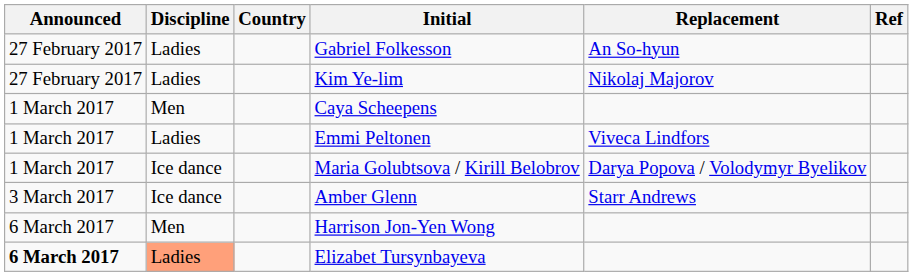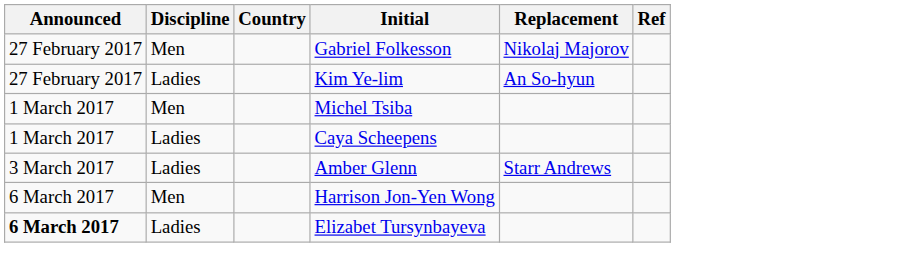Gabriel Folkesson | Discipline: Ladies -> Men
Gabriel Folkesson | Replacement: An So-hyun -> Nikolaj Majorov
Kim Ye-lim | Replacement: Nikolaj Majorov -> An So-hyun
+ row: 1 March 2017 | Men | Michel Tsiba
Caya Scheepens | Discipline: Men -> Ladies
- row: 1 March 2017 | Ladies | Emmi Peltonen | Viveca Lindfors
- row: 1 March 2017 | Ice dance | Maria Golubtsova / Kirill Belobrov | Darya Popova / Volodymyr Byelikov
Amber Glenn | Discipline: Ice dance -> Ladies
Elizabet Tursynbayeva | Discipline: lightsalmon background -> no background
